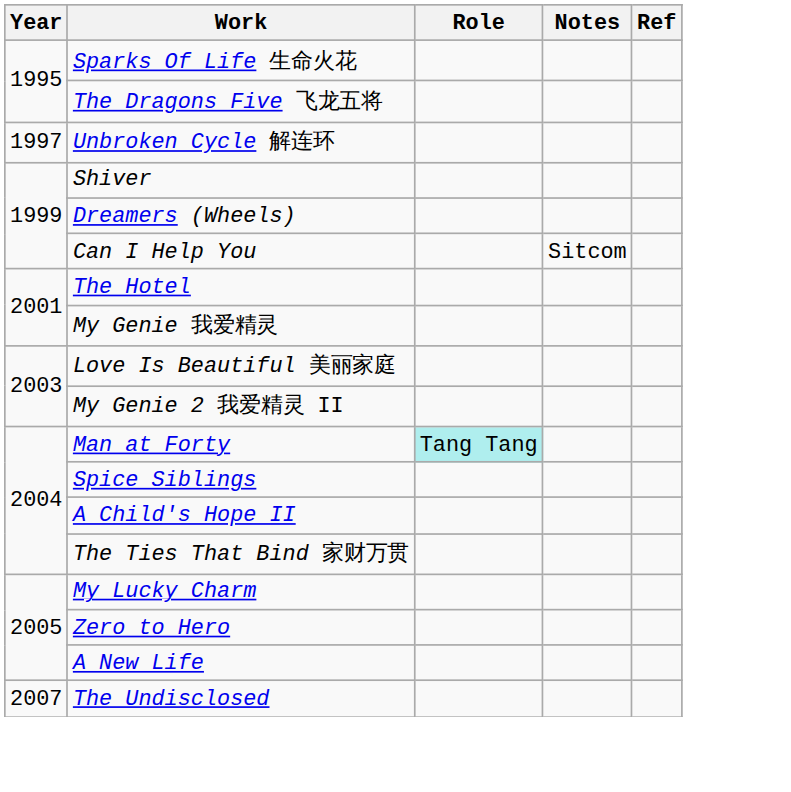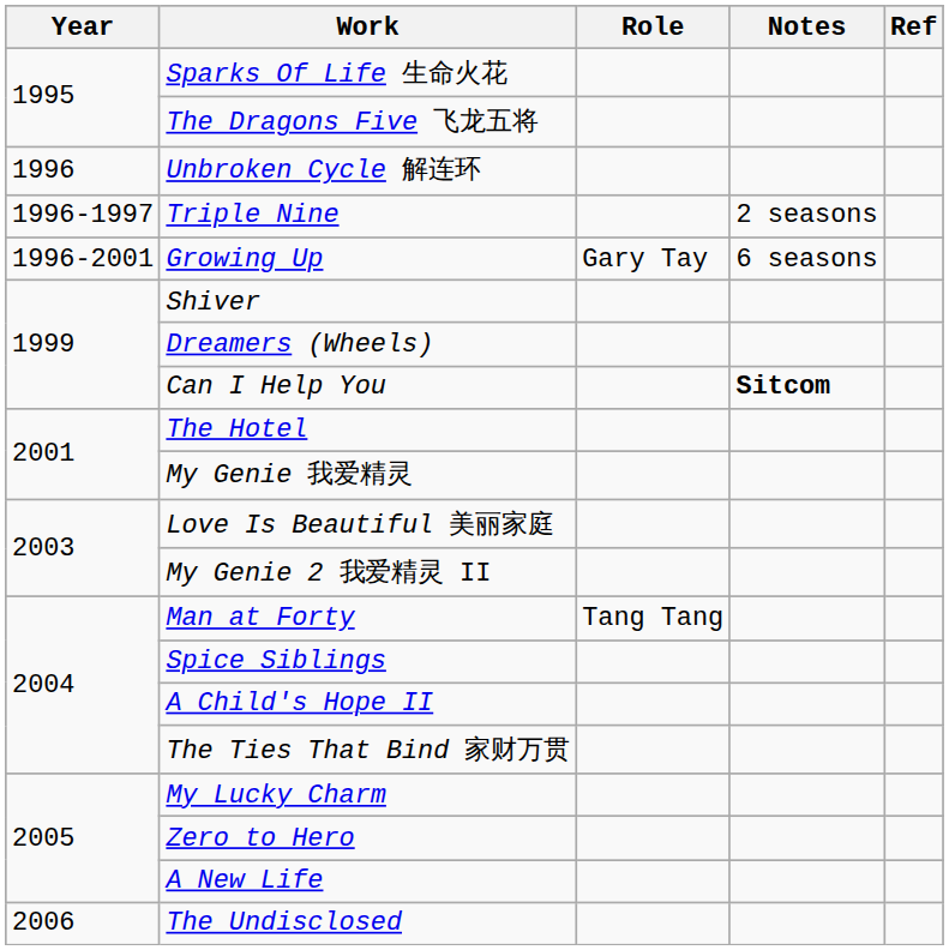Unbroken Cycle 解连环 | Year: 1997 -> 1996
+ row: 1996-1997 | Triple Nine | 2 seasons
+ row: 1996-2001 | Growing Up | Gary Tay | 6 seasons
Can I Help You | Notes: normal -> bold
Man at Forty | Role: paleturquoise background -> no background
The Undisclosed | Year: 2007 -> 2006
